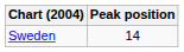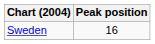Sweden | Peak position: 14 -> 16
